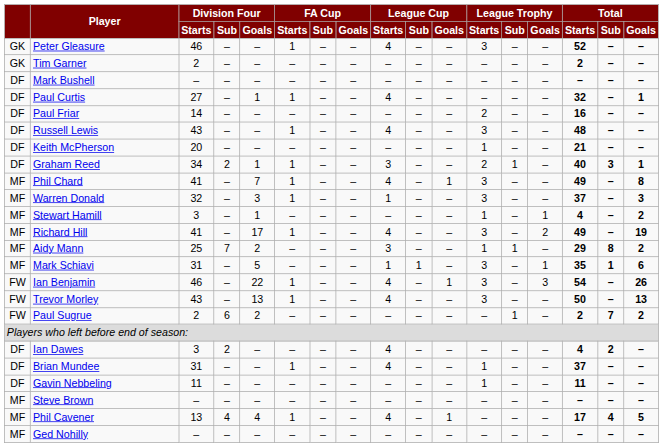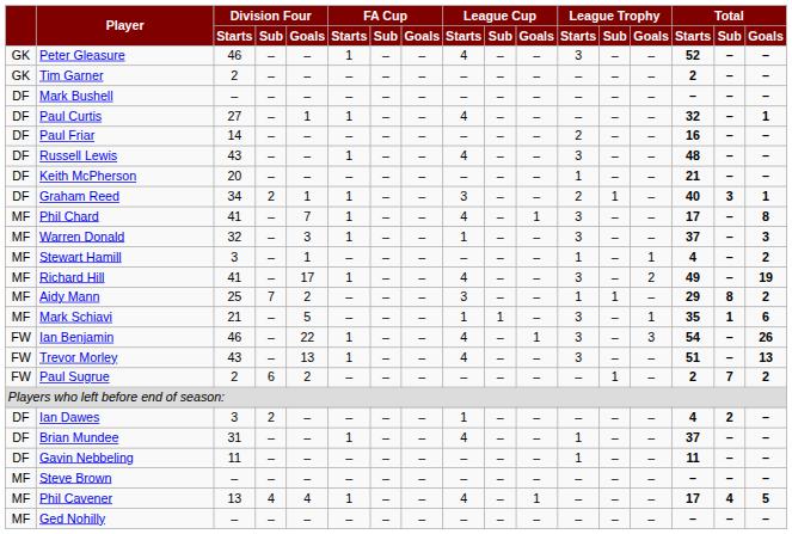Phil Chard | Total / Starts: 49 -> 17
Mark Schiavi | Division Four / Starts: 31 -> 21
Trevor Morley | Total / Starts: 50 -> 51
Ian Dawes | League Cup / Starts: 4 -> 1
